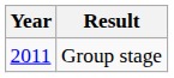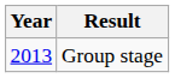Group stage | Year: 2011 -> 2013
